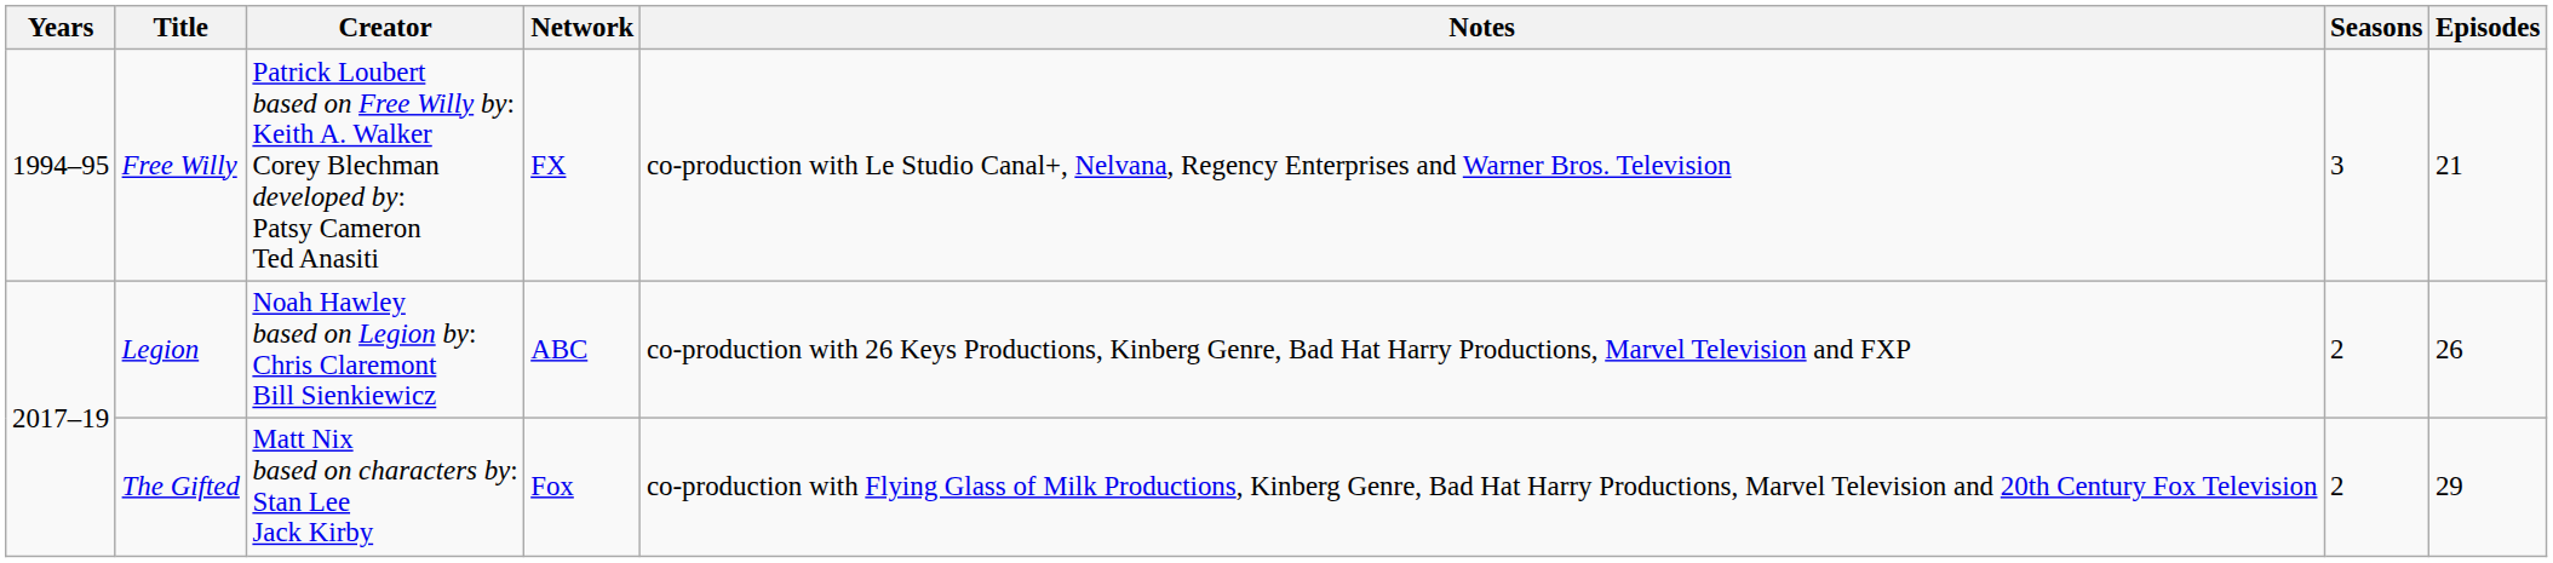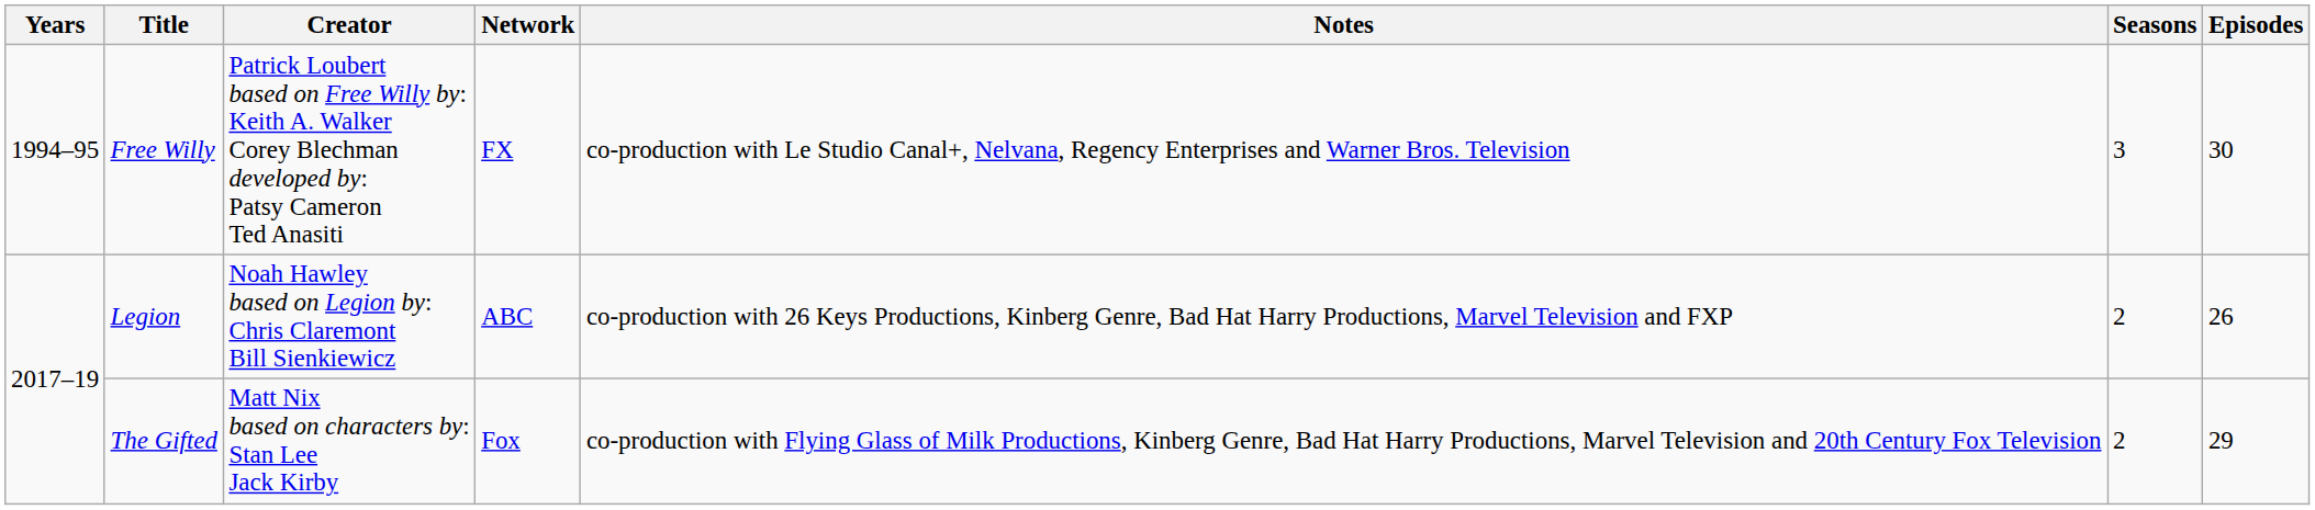Free Willy | Episodes: 21 -> 30
